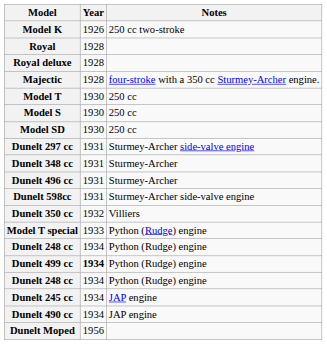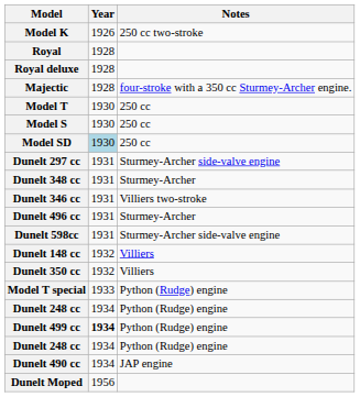Model SD | Year: no background -> lightblue background
+ row: Dunelt 346 cc | 1931 | Villiers two-stroke
+ row: Dunelt 148 cc | 1932 | Villiers
- row: Dunelt 245 cc | 1934 | JAP engine
